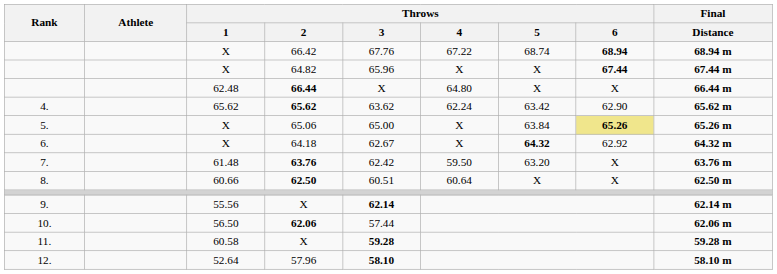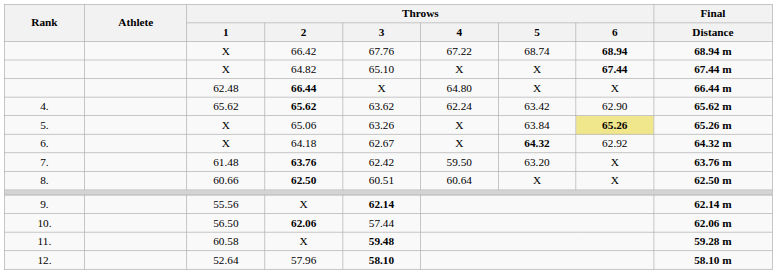64.82 | Throws / 3: 65.96 -> 65.10
65.06 | Throws / 3: 65.00 -> 63.26
11. / X | Throws / 3: 59.28 -> 59.48
